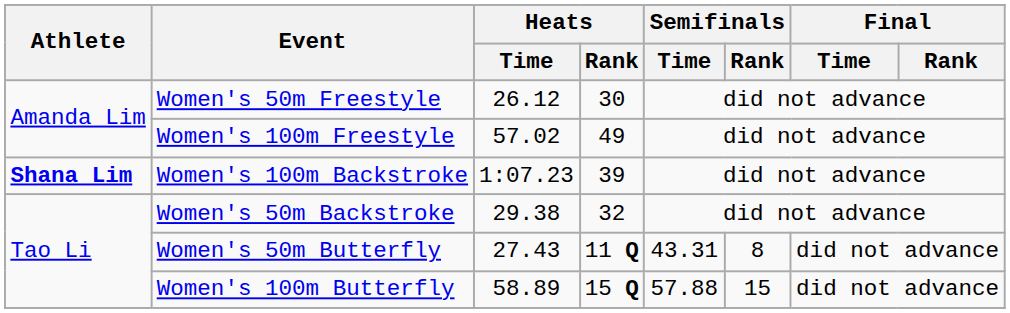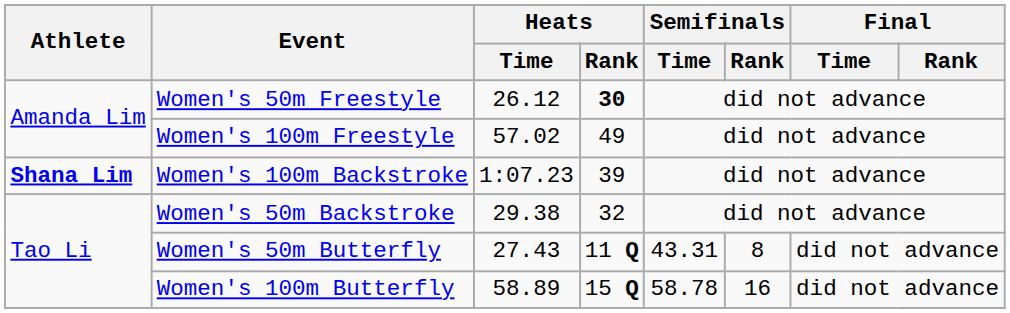Women's 50m Freestyle | Heats / Rank: normal -> bold
Women's 100m Butterfly | Semifinals / Time: 57.88 -> 58.78
Women's 100m Butterfly | Semifinals / Rank: 15 -> 16
